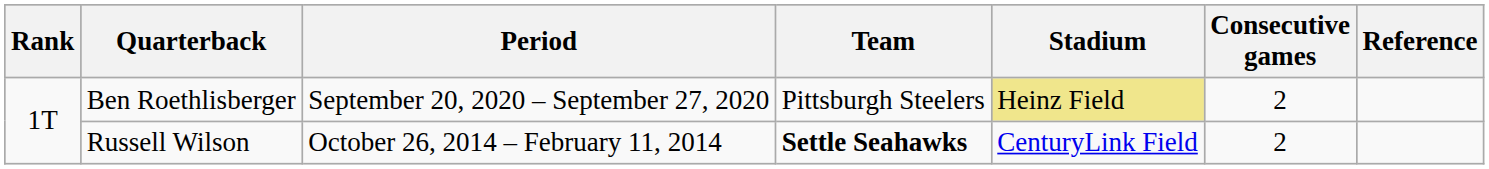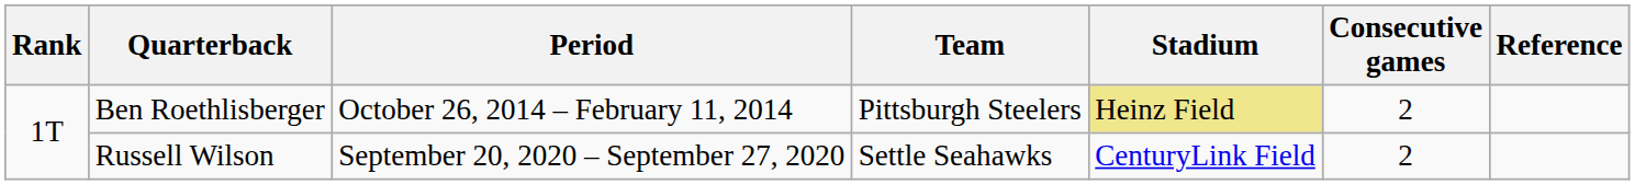Ben Roethlisberger | Period: September 20, 2020 – September 27, 2020 -> October 26, 2014 – February 11, 2014
Russell Wilson | Period: October 26, 2014 – February 11, 2014 -> September 20, 2020 – September 27, 2020
Russell Wilson | Team: bold -> normal
